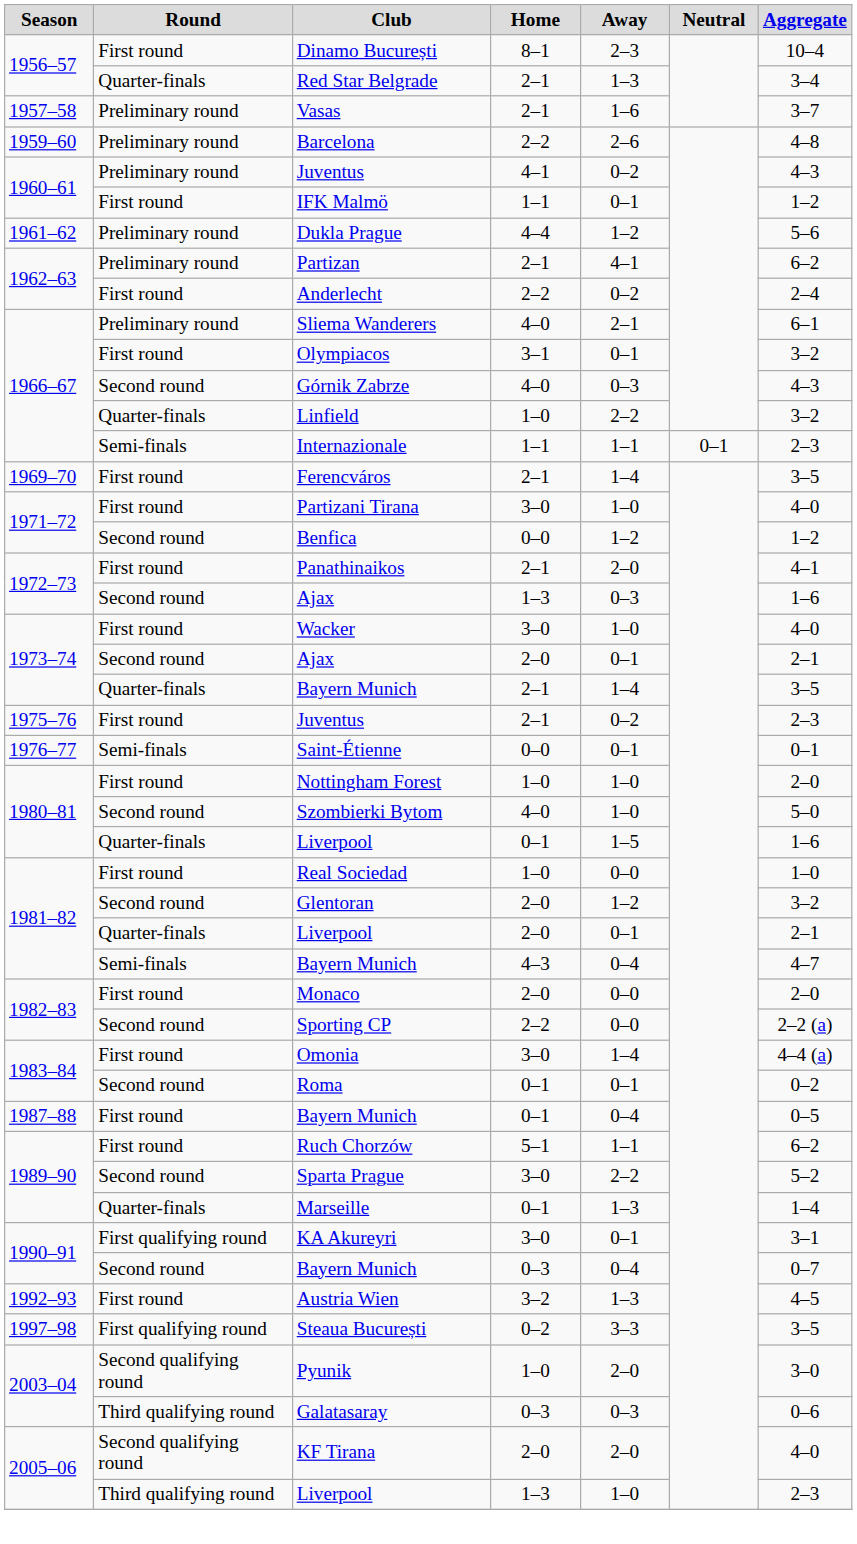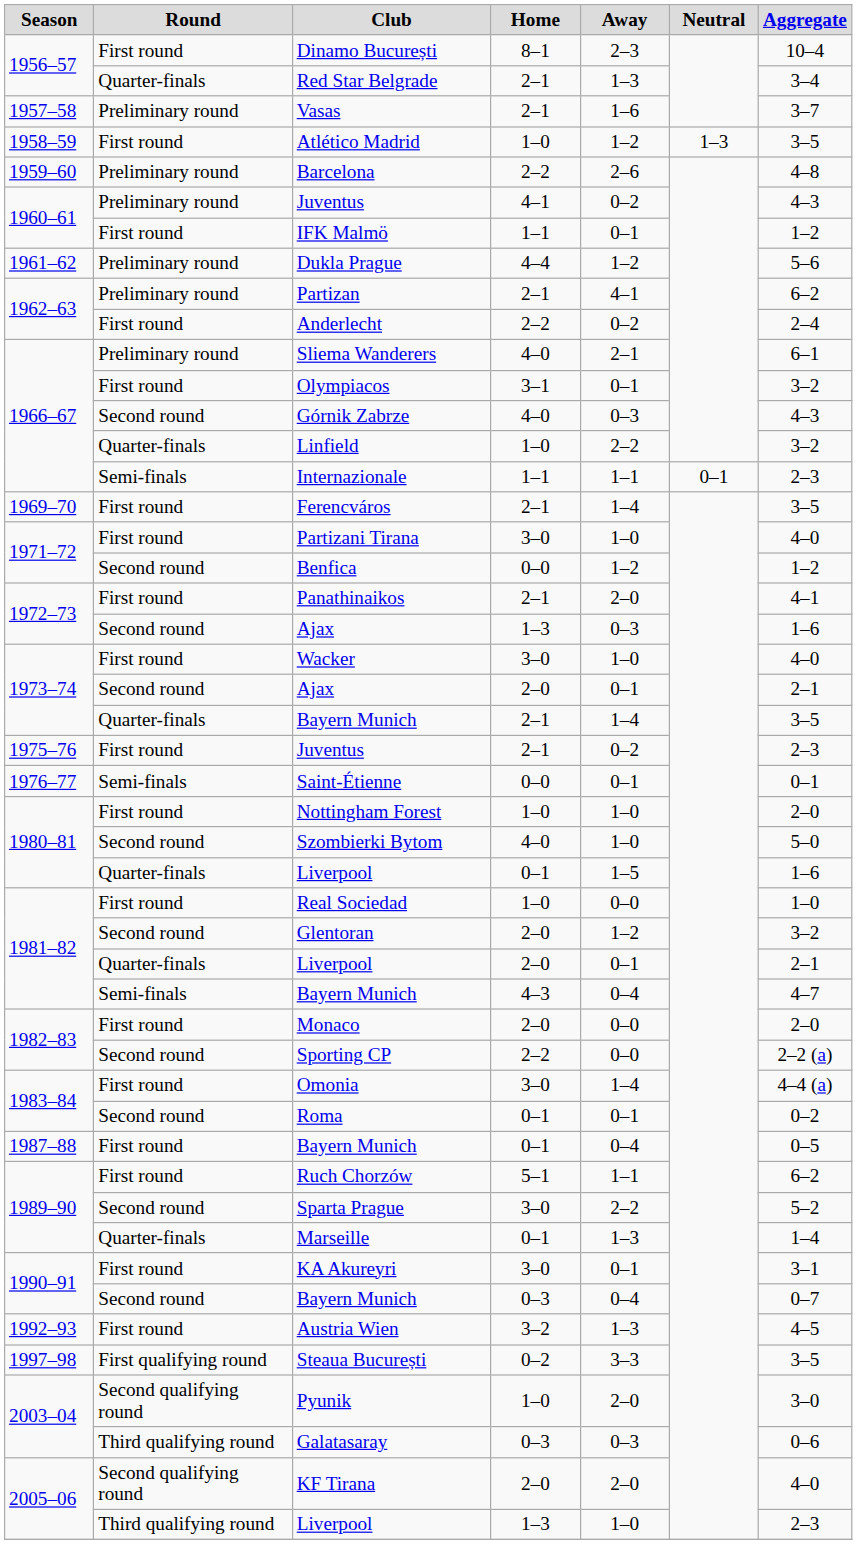+ row: 1958–59 | First round | Atlético Madrid | 1–0 | 1–2 | 1–3 | 3–5
KA Akureyri | Round: First qualifying round -> First round
